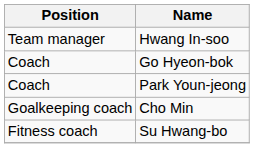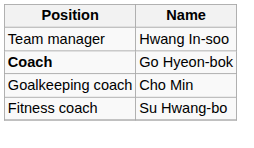Go Hyeon-bok | Position: normal -> bold
- row: Coach | Park Youn-jeong
